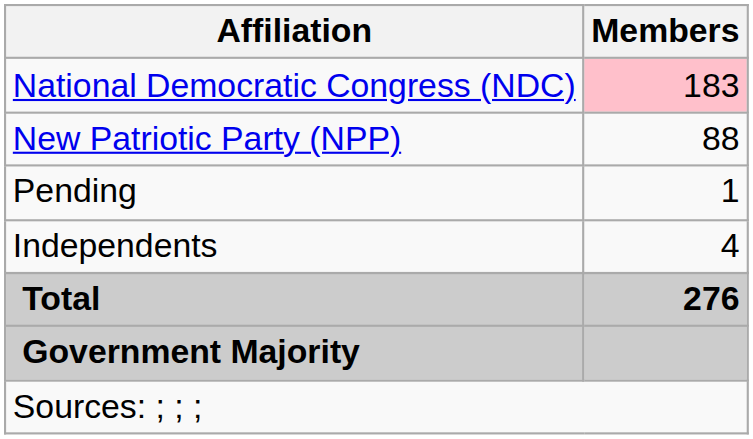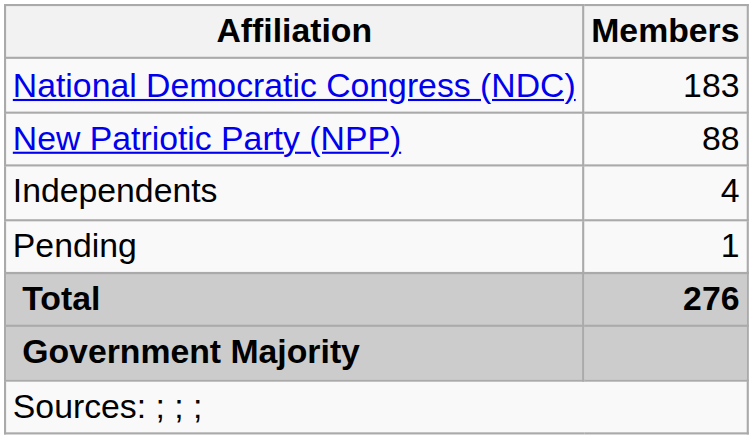National Democratic Congress (NDC) | Members: pink background -> no background
rows swapped: Independents <-> Pending
